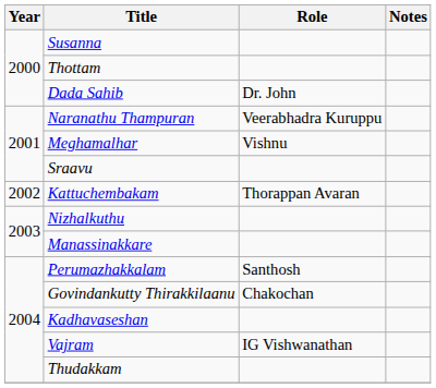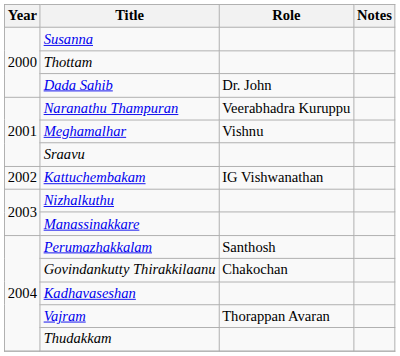Kattuchembakam | Role: Thorappan Avaran -> IG Vishwanathan
Vajram | Role: IG Vishwanathan -> Thorappan Avaran
